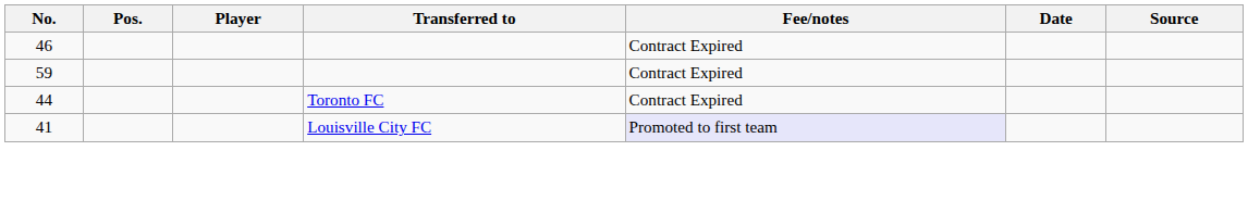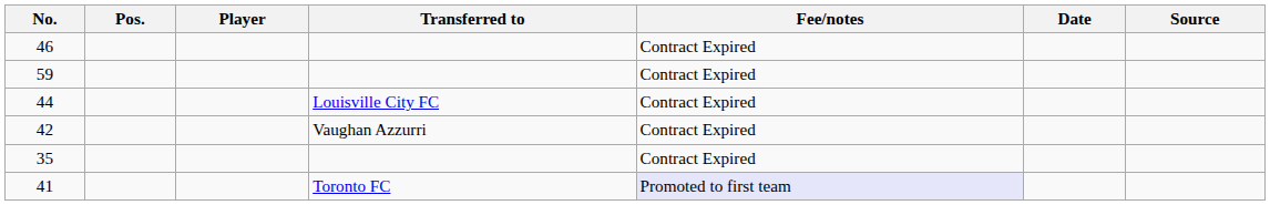44 | Transferred to: Toronto FC -> Louisville City FC
+ row: 42 | Vaughan Azzurri | Contract Expired
+ row: 35 | Contract Expired
41 | Transferred to: Louisville City FC -> Toronto FC
